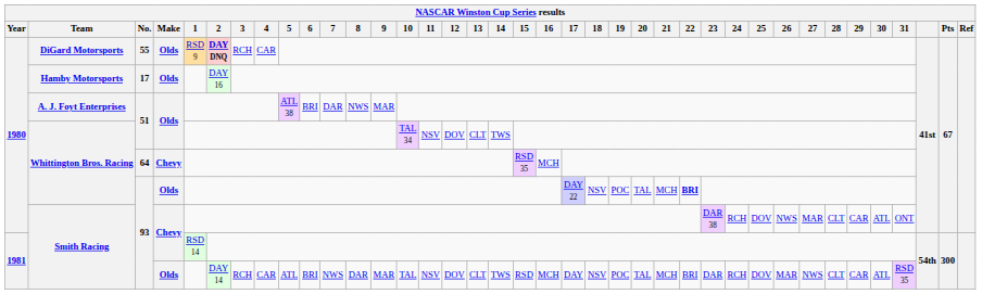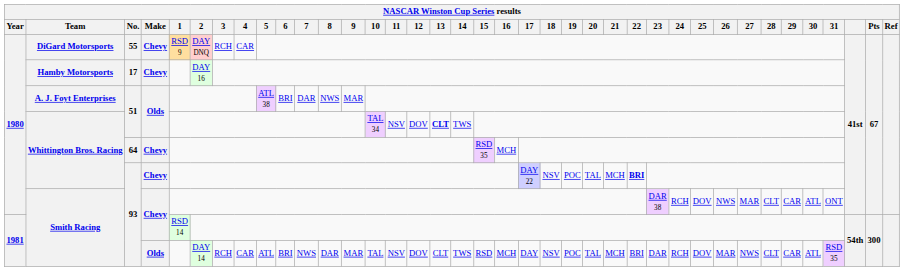DiGard Motorsports | Make: Olds -> Chevy
DiGard Motorsports | 2: bold -> normal
Hamby Motorsports | Make: Olds -> Chevy
Whittington Bros. Racing / 51 | 13: normal -> bold
Whittington Bros. Racing / 93 | Make: Olds -> Chevy
